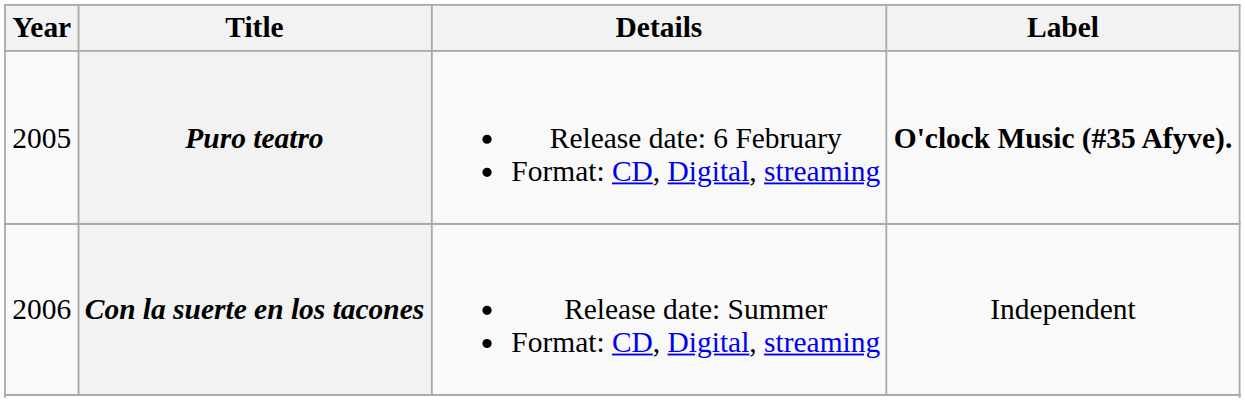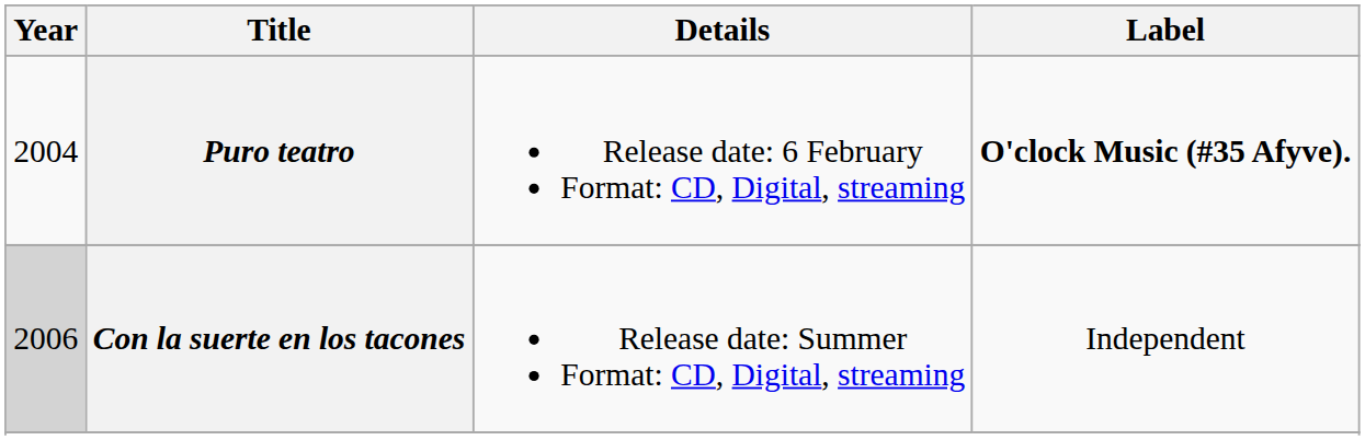Puro teatro | Year: 2005 -> 2004
Con la suerte en los tacones | Year: no background -> lightgrey background
